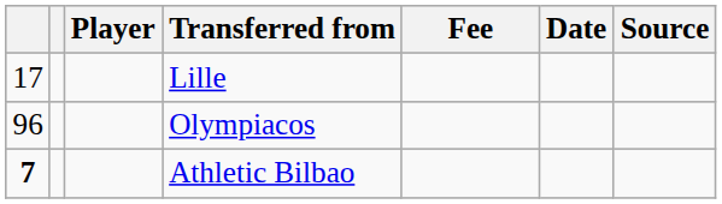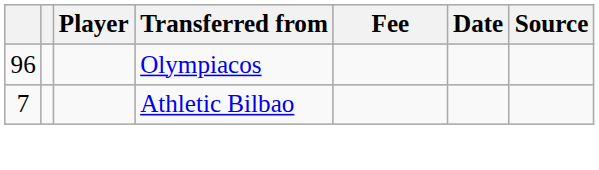- row: 17 | Lille
Athletic Bilbao | column 1: bold -> normal
